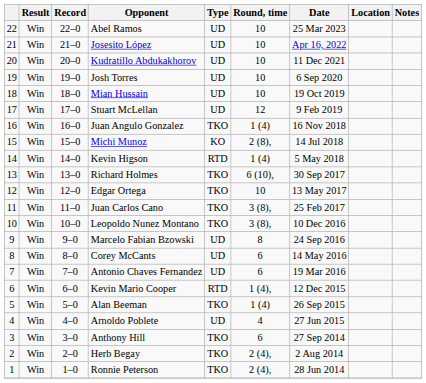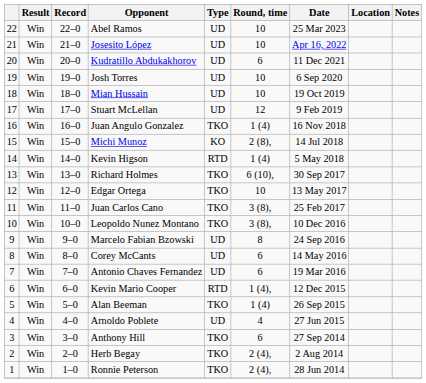Kudratillo Abdukakhorov | Round, time: 10 -> 6
